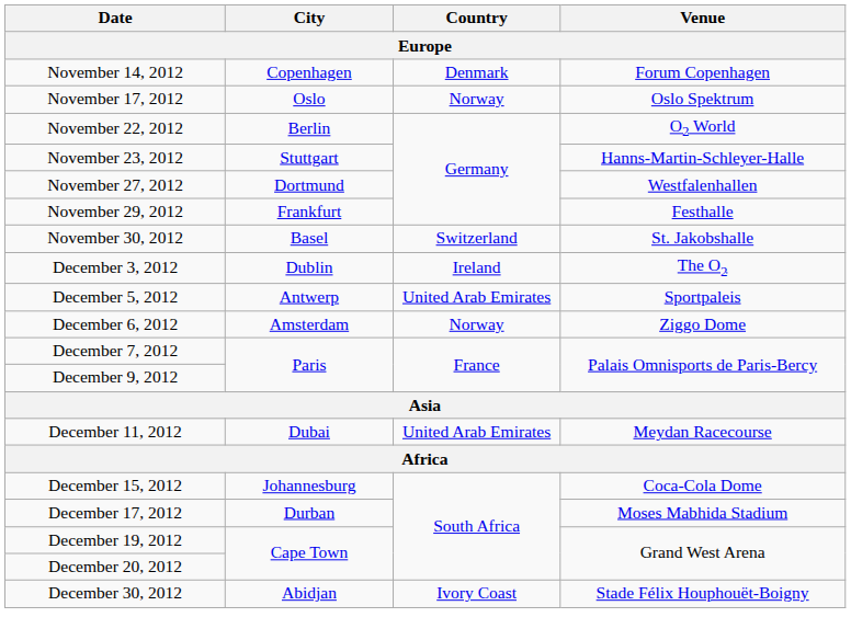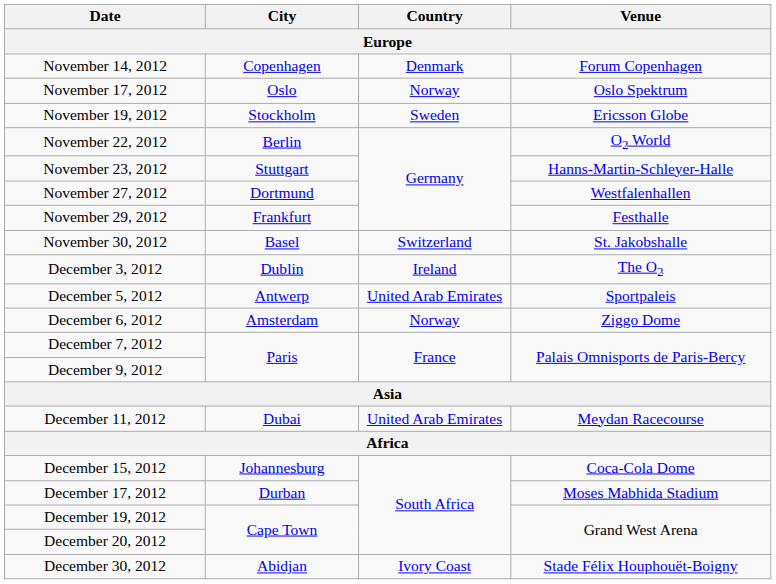+ row: November 19, 2012 | Stockholm | Sweden | Ericsson Globe
